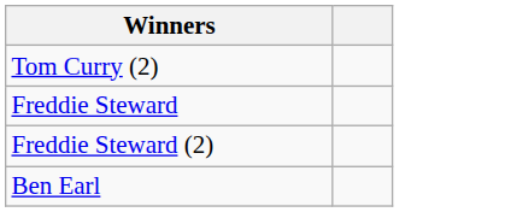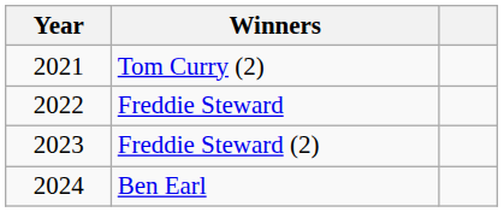+ column: Year | 2021 | 2022 | 2023 | 2024
